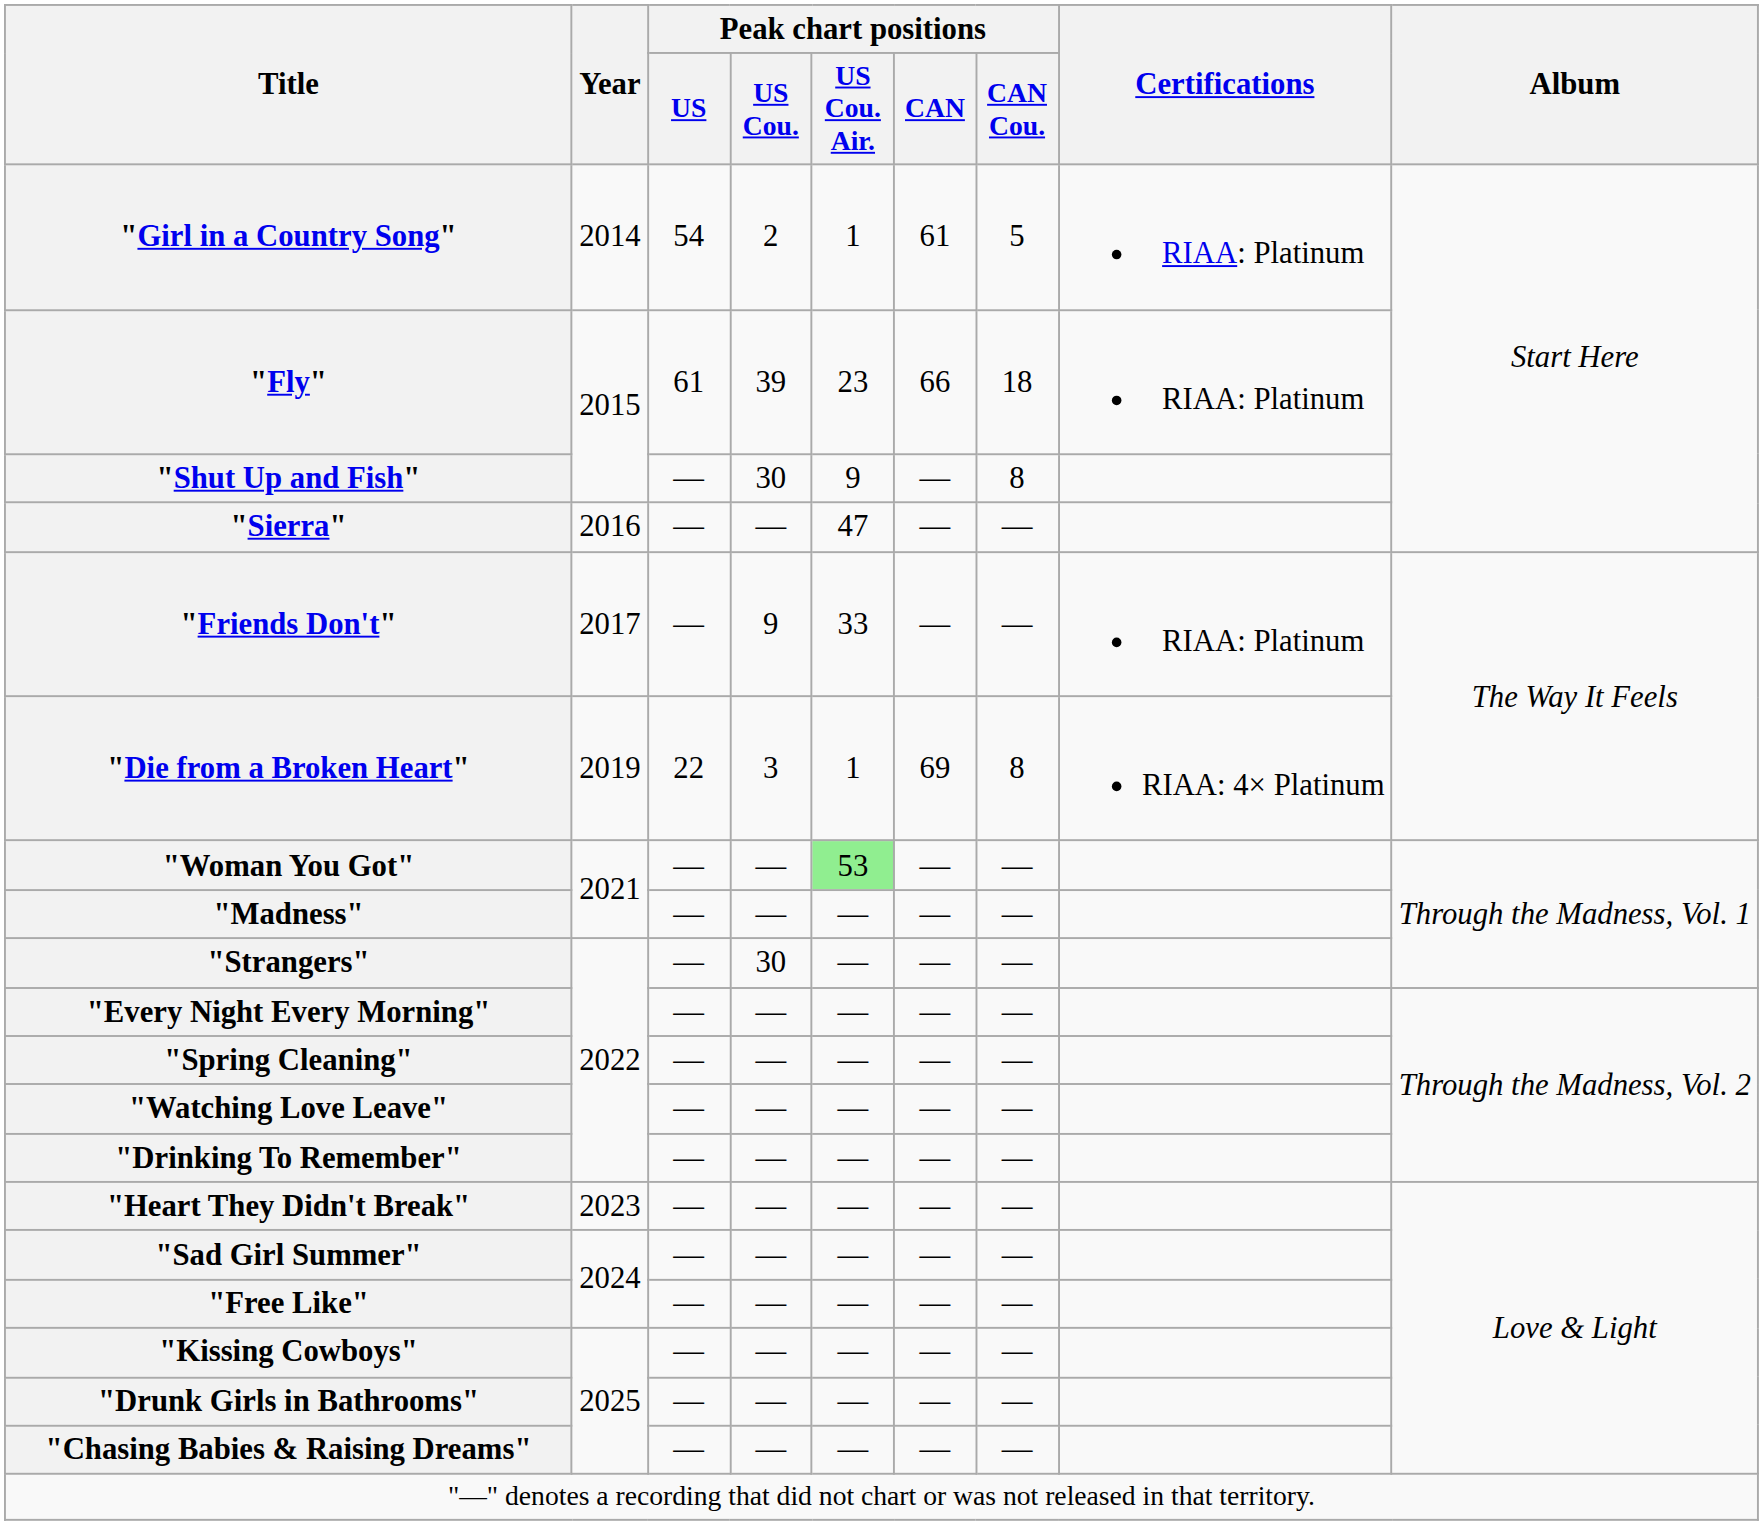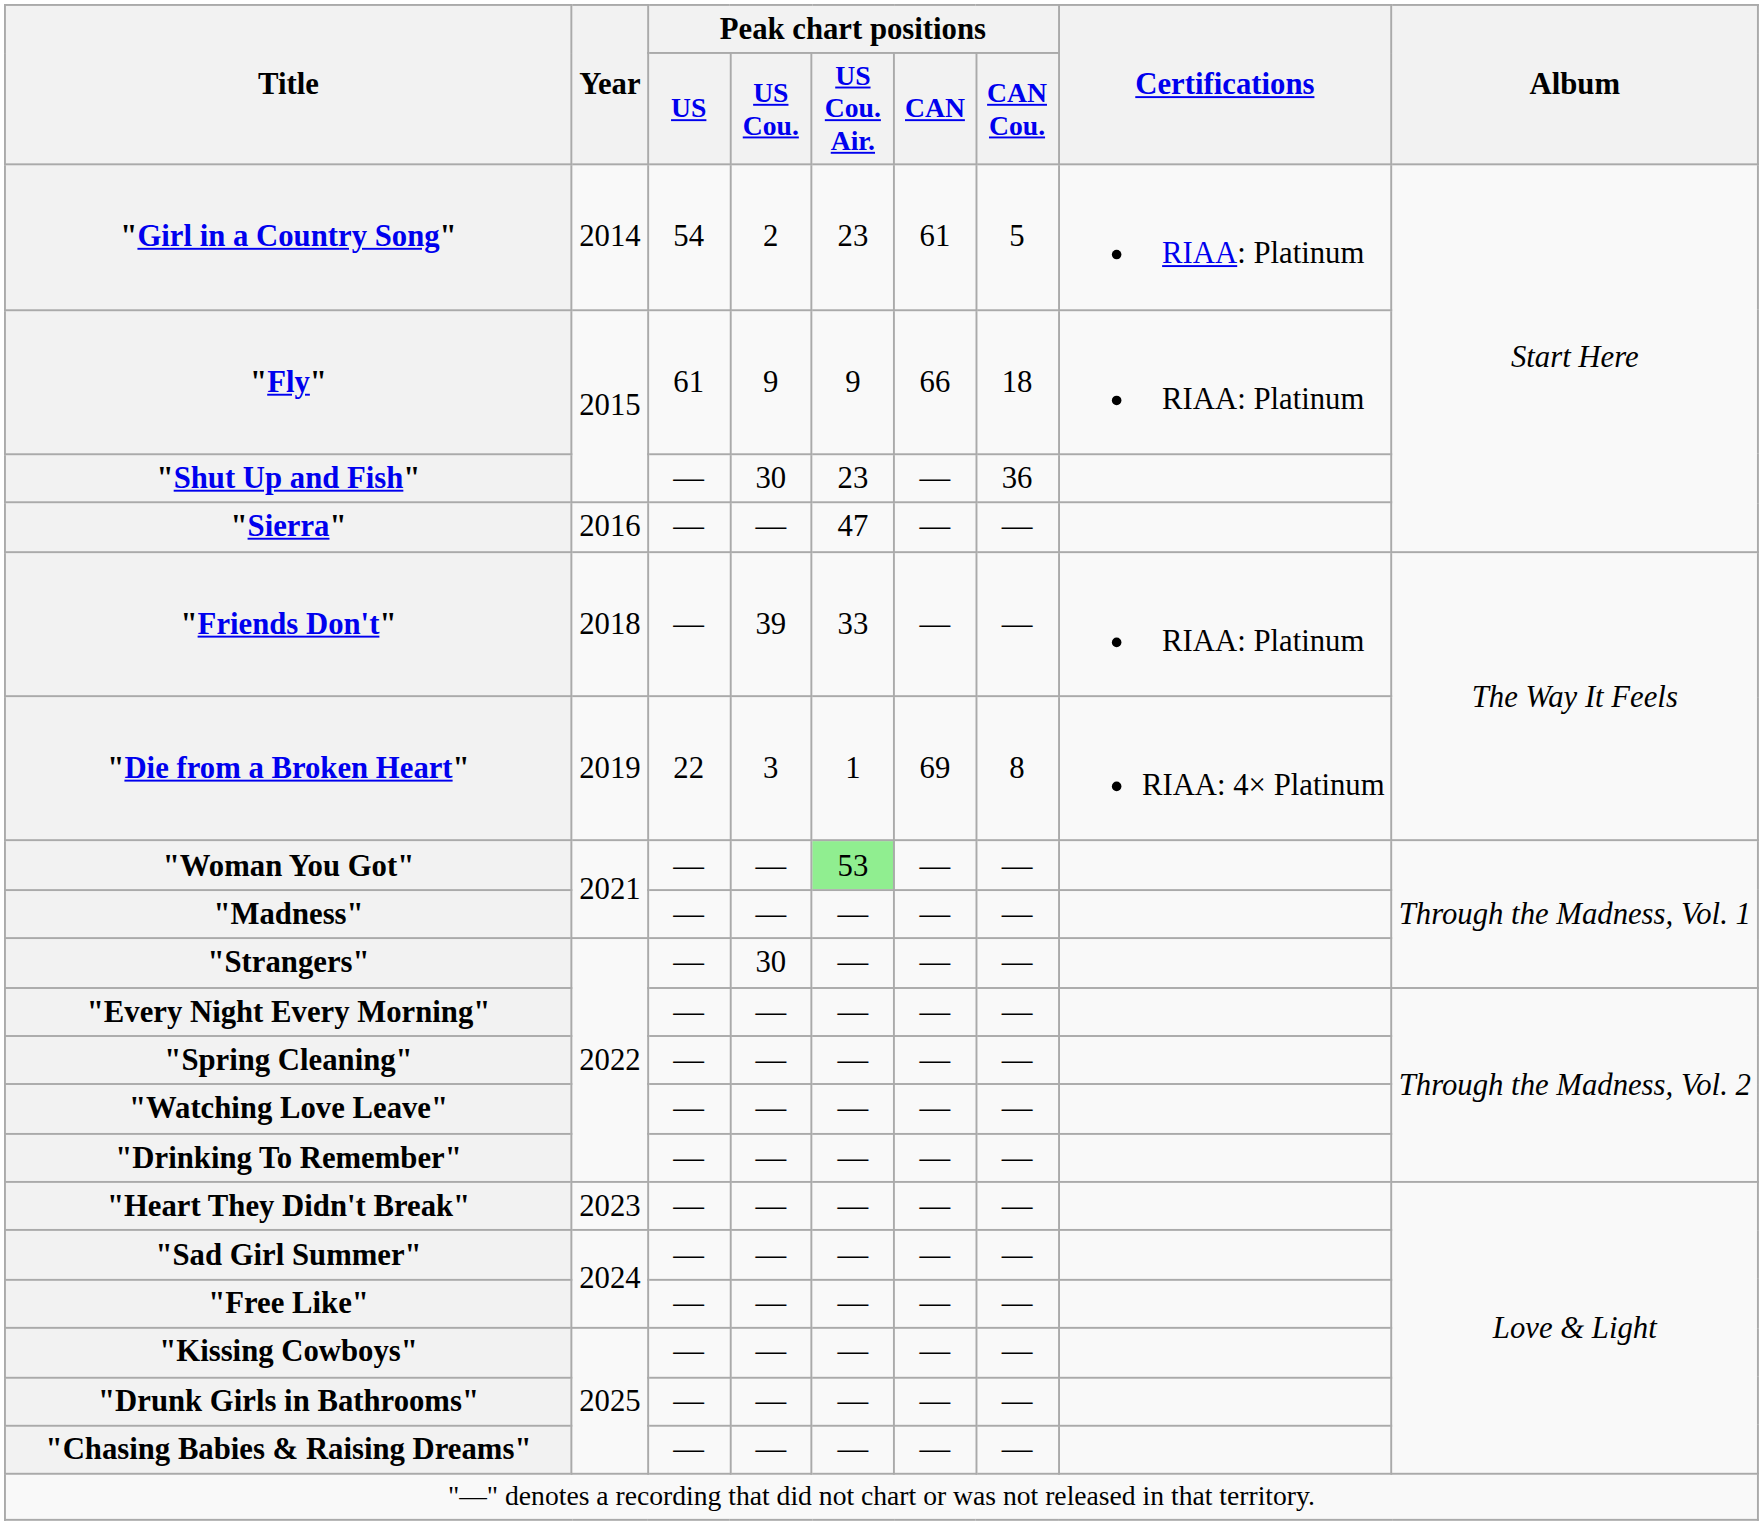"Girl in a Country Song" | Peak chart positions / US Cou. Air.: 1 -> 23
"Fly" | Peak chart positions / US Cou.: 39 -> 9
"Fly" | Peak chart positions / US Cou. Air.: 23 -> 9
"Shut Up and Fish" | Peak chart positions / US Cou. Air.: 9 -> 23
"Shut Up and Fish" | Peak chart positions / CAN Cou.: 8 -> 36
"Friends Don't" | Year: 2017 -> 2018
"Friends Don't" | Peak chart positions / US Cou.: 9 -> 39
